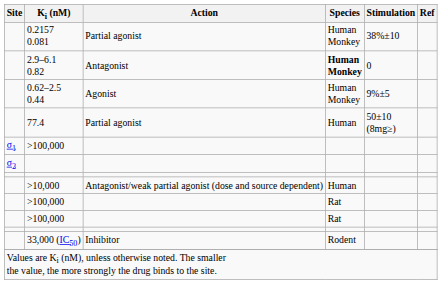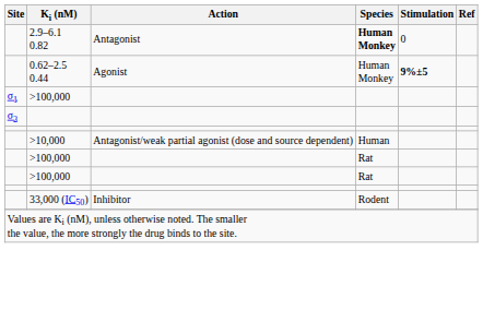- row: 0.2157 0.081 | Partial agonist | Human Monkey | 38%±10
0.62–2.5 0.44 | Stimulation: normal -> bold
- row: 77.4 | Partial agonist | Human | 50±10 (8mg≥)
